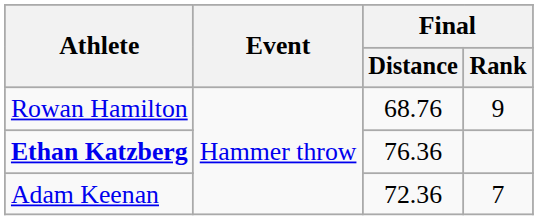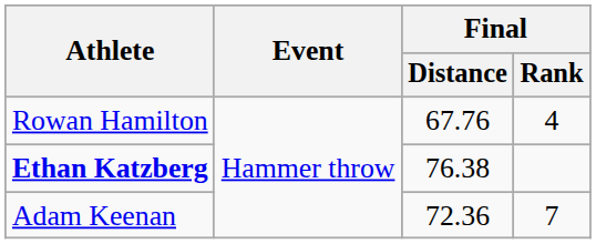Rowan Hamilton | Final / Distance: 68.76 -> 67.76
Rowan Hamilton | Final / Rank: 9 -> 4
Ethan Katzberg | Final / Distance: 76.36 -> 76.38
